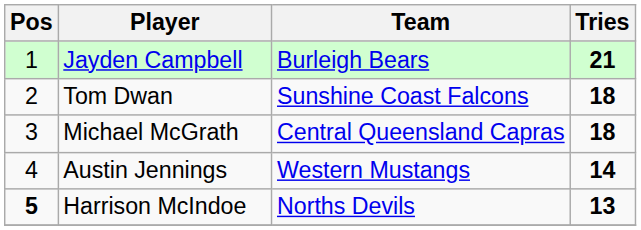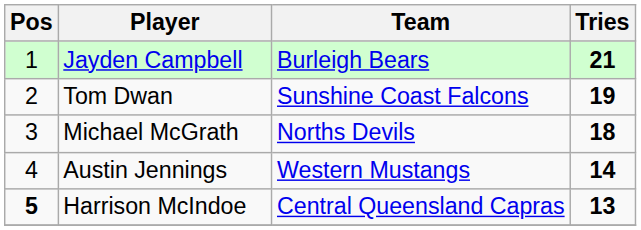Tom Dwan | Tries: 18 -> 19
Michael McGrath | Team: Central Queensland Capras -> Norths Devils
Harrison McIndoe | Team: Norths Devils -> Central Queensland Capras
